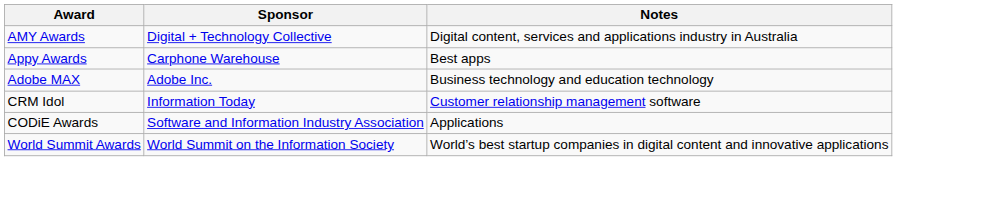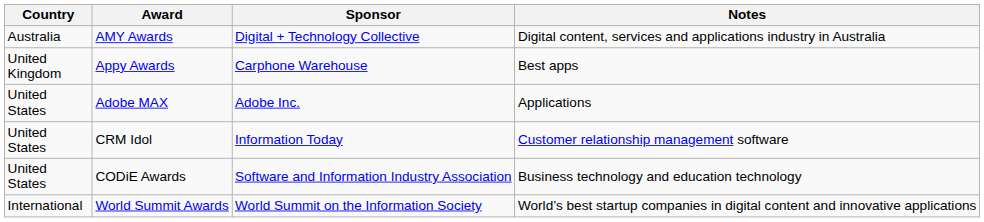+ column: Country | Australia | United Kingdom | United States | United States | United States | International
Adobe MAX | Notes: Business technology and education technology -> Applications
CODiE Awards | Notes: Applications -> Business technology and education technology
